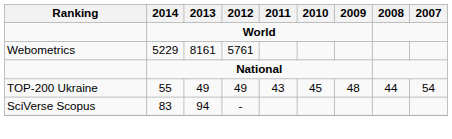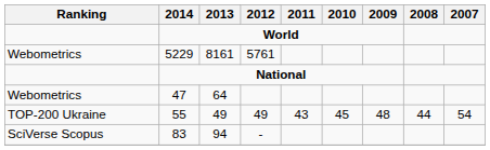+ row: Webometrics | 47 | 64
